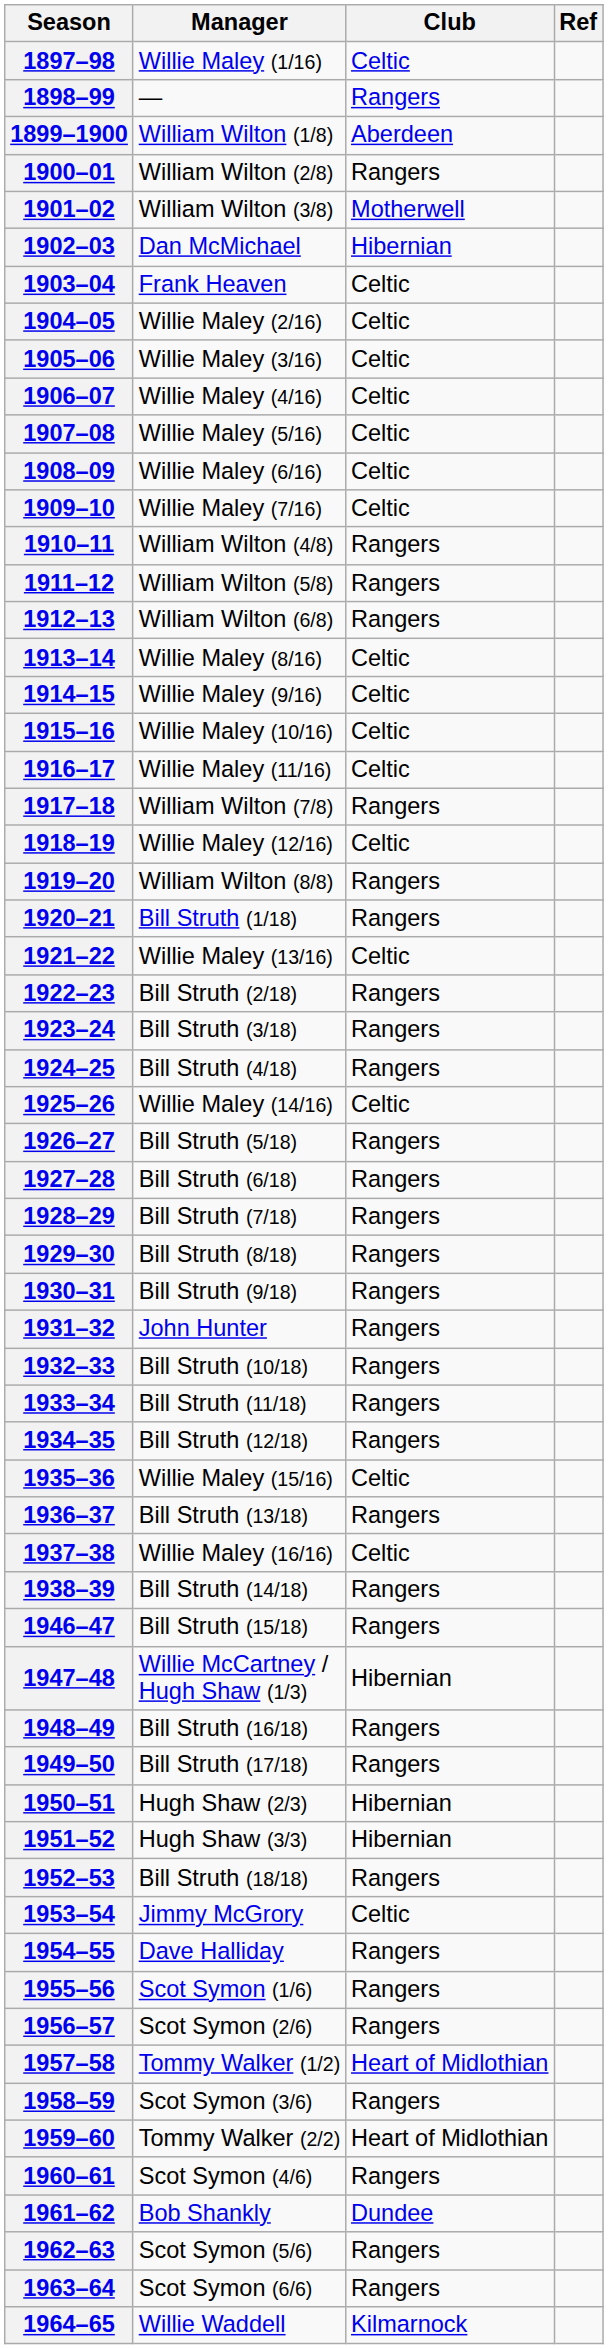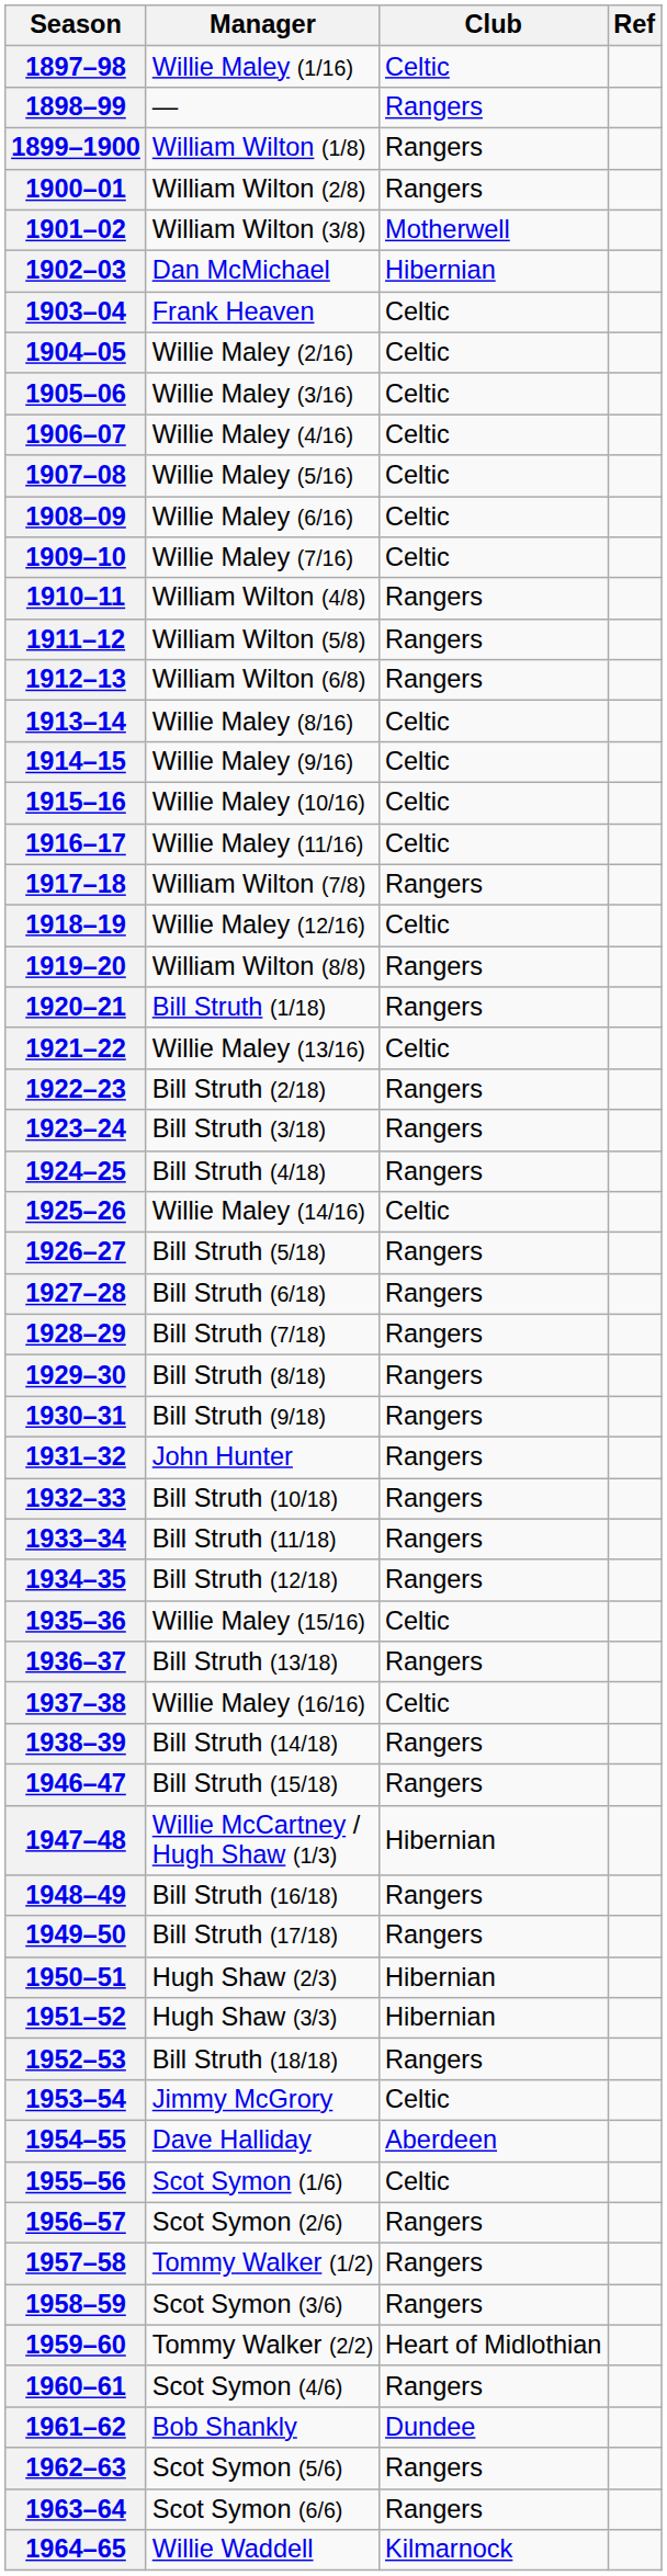1899–1900 | Club: Aberdeen -> Rangers
1954–55 | Club: Rangers -> Aberdeen
1955–56 | Club: Rangers -> Celtic
1957–58 | Club: Heart of Midlothian -> Rangers
